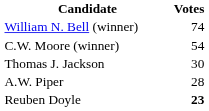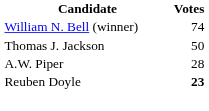- row: C.W. Moore (winner) | 54
Thomas J. Jackson | Votes: 30 -> 50
